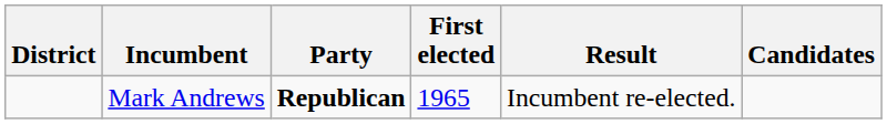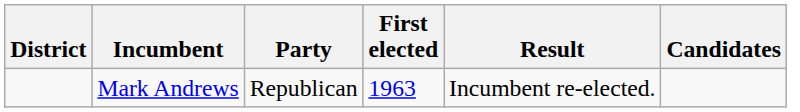Mark Andrews | Party: bold -> normal
Mark Andrews | First elected: 1965 -> 1963
